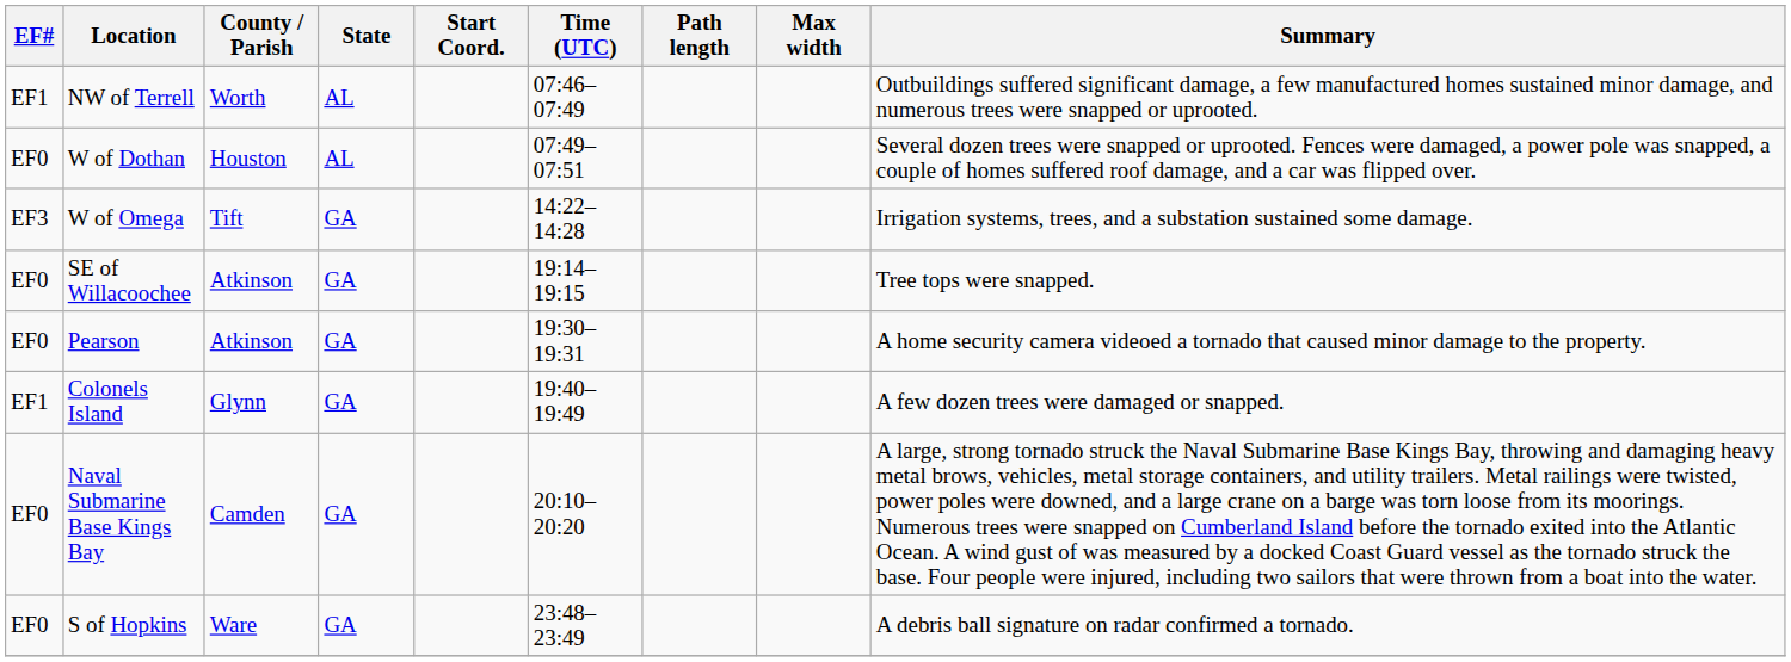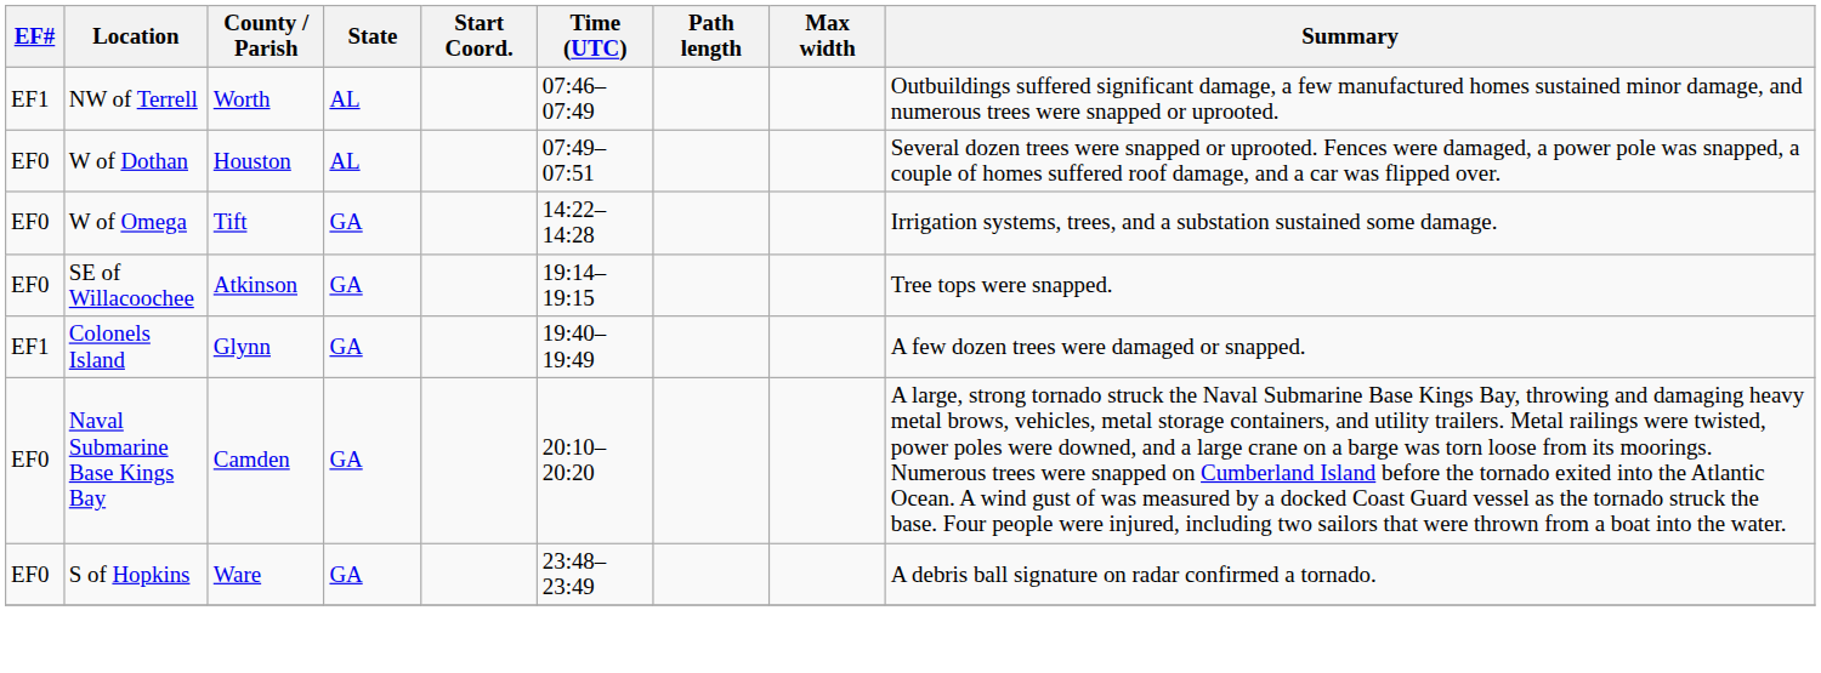W of Omega | EF#: EF3 -> EF0
- row: EF0 | Pearson | Atkinson | GA | 19:30–19:31 | A home security camera videoed a tornado that caused minor damage to the property.
